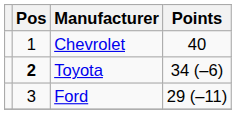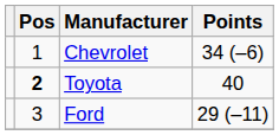Chevrolet | Points: 40 -> 34 (–6)
Toyota | Points: 34 (–6) -> 40
